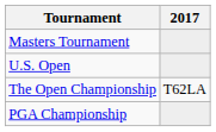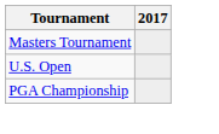- row: The Open Championship | T62LA
